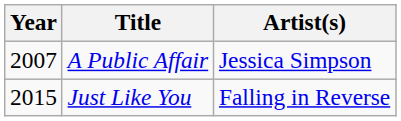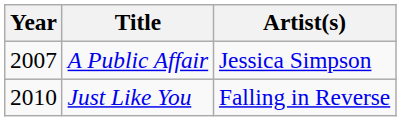Just Like You | Year: 2015 -> 2010
